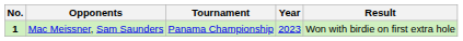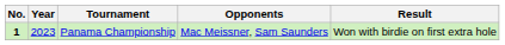columns swapped: Year <-> Opponents
